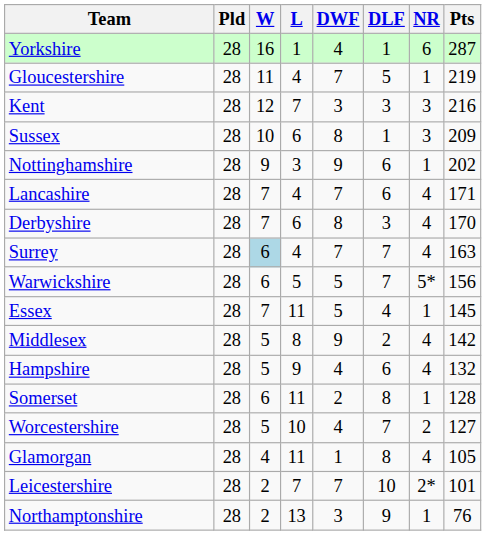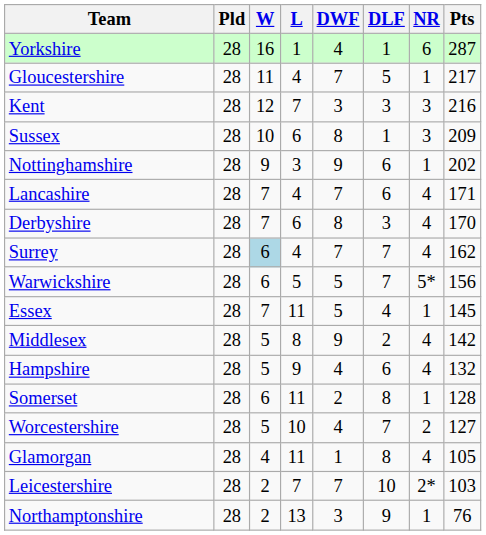Gloucestershire | Pts: 219 -> 217
Surrey | Pts: 163 -> 162
Leicestershire | Pts: 101 -> 103
